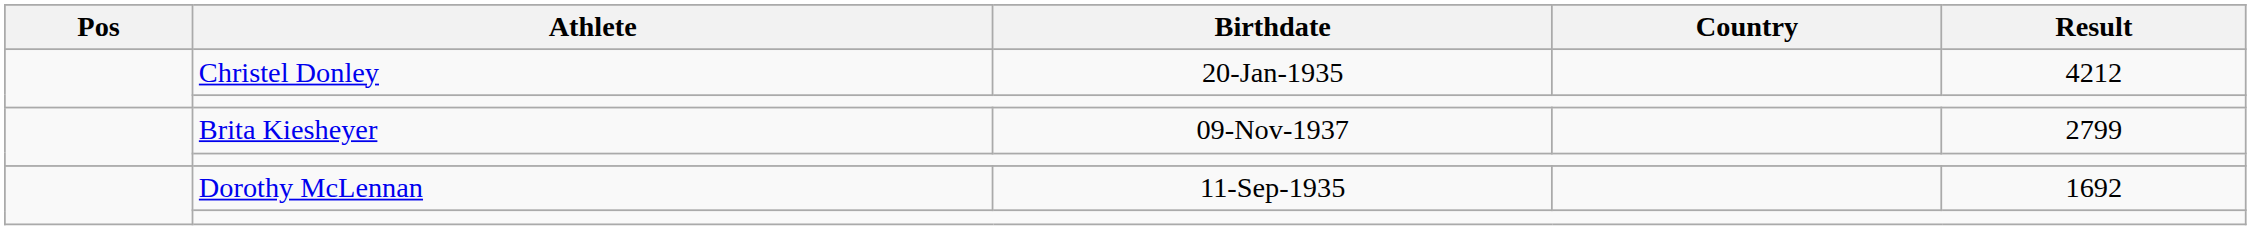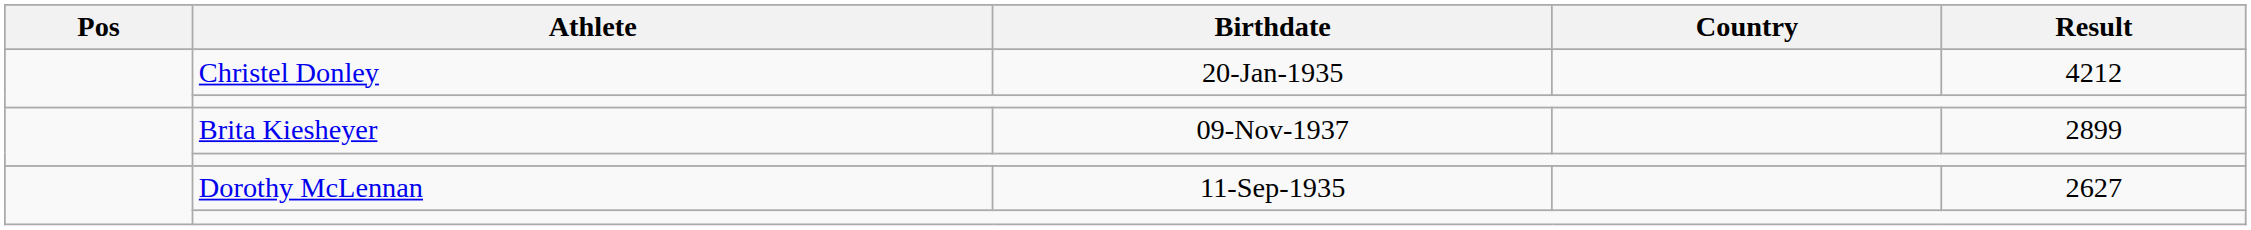Brita Kiesheyer | Result: 2799 -> 2899
Dorothy McLennan | Result: 1692 -> 2627
